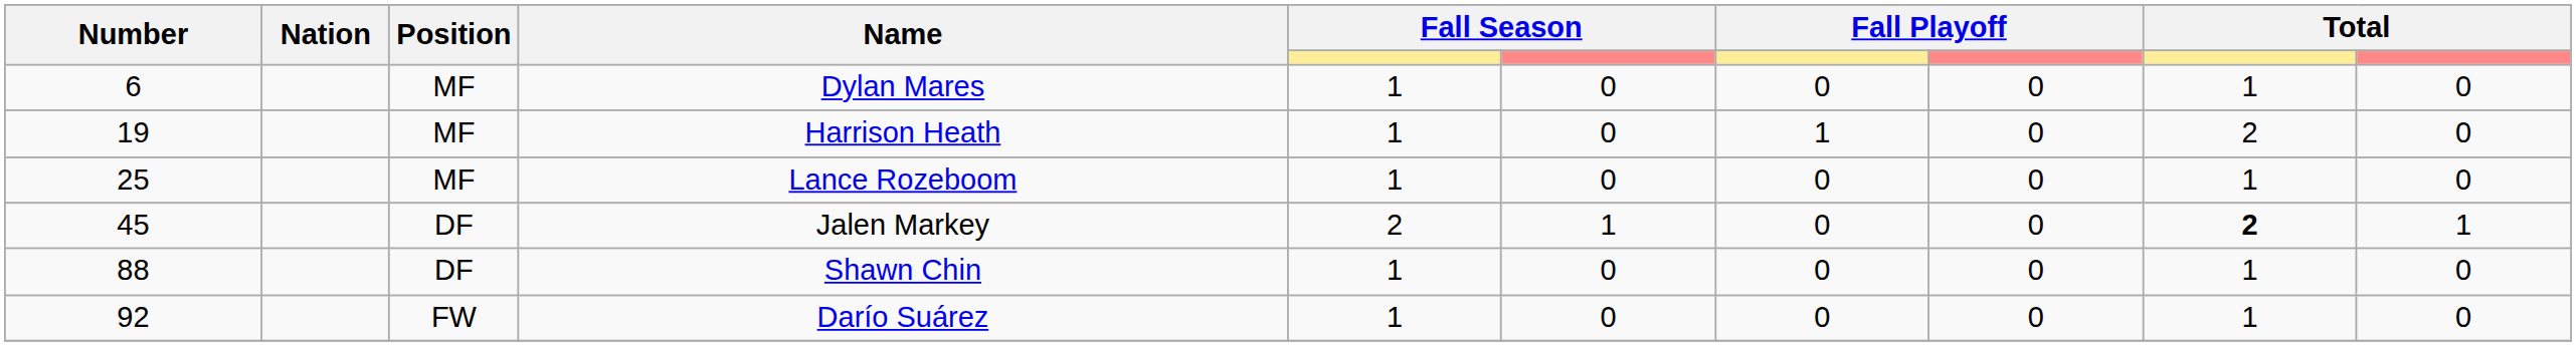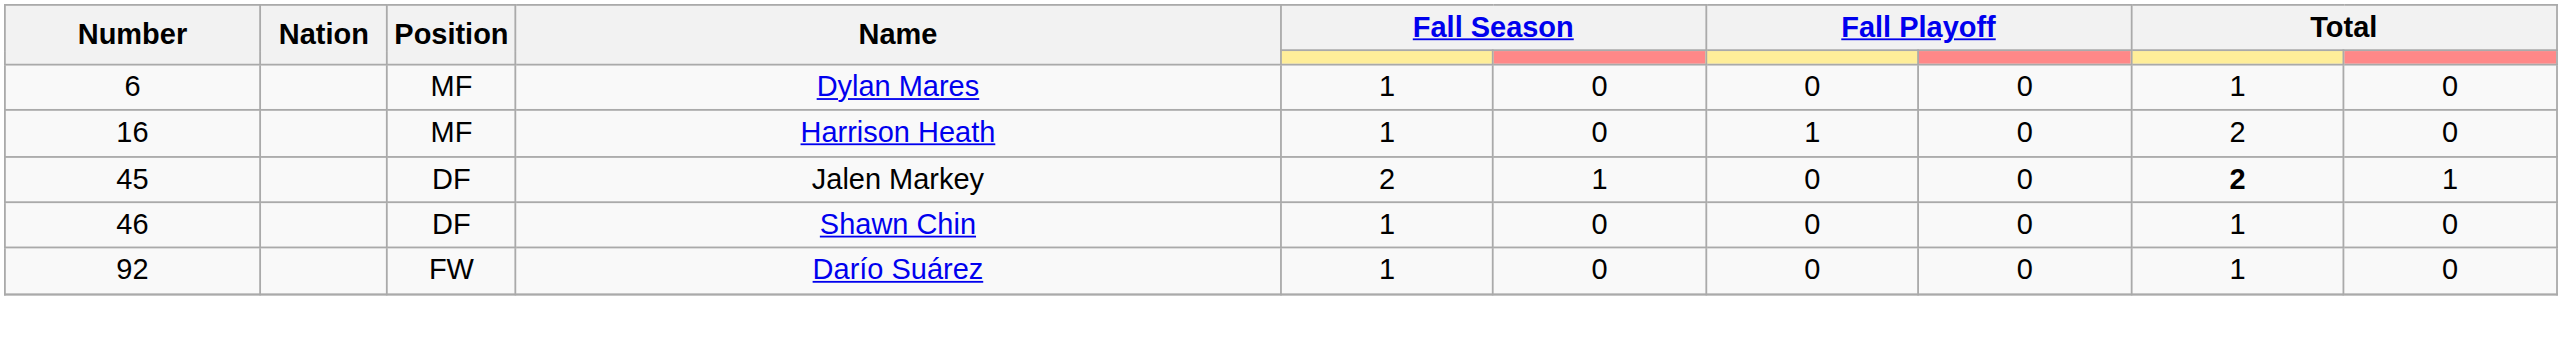Harrison Heath | Number: 19 -> 16
- row: 25 | MF | Lance Rozeboom | 1 | 0 | 0 | 0 | 1 | 0
Shawn Chin | Number: 88 -> 46
